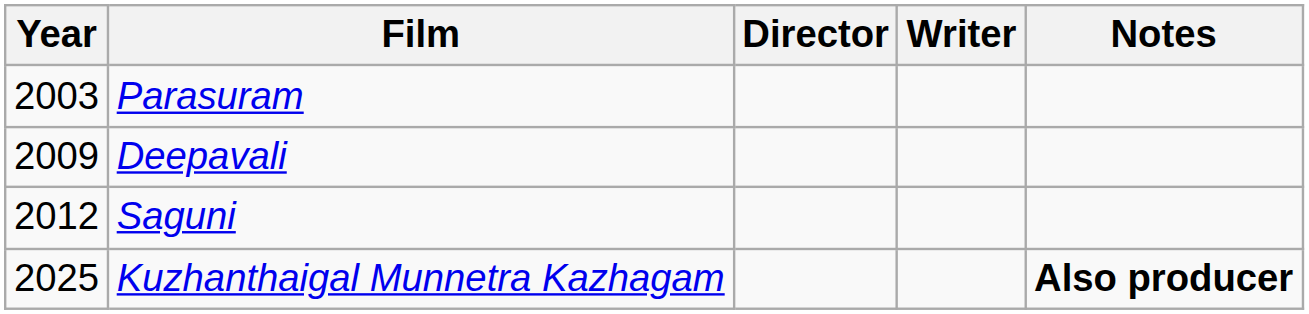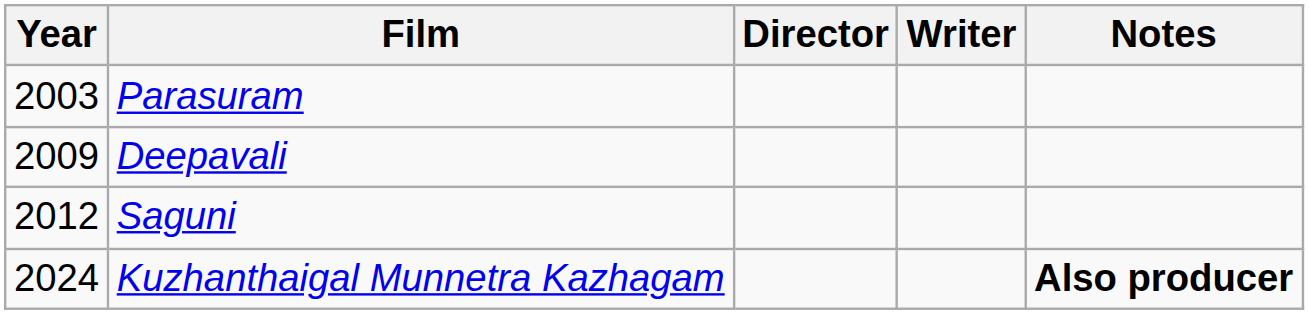Kuzhanthaigal Munnetra Kazhagam | Year: 2025 -> 2024
